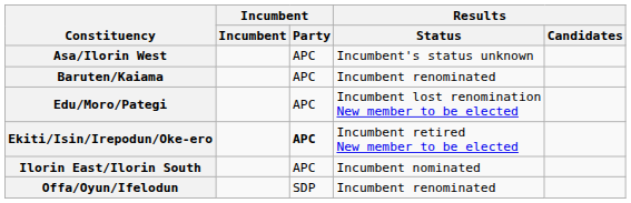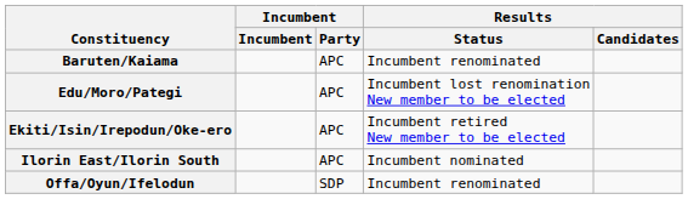- row: Asa/Ilorin West | APC | Incumbent's status unknown
Ekiti/Isin/Irepodun/Oke-ero | Incumbent / Party: bold -> normal
